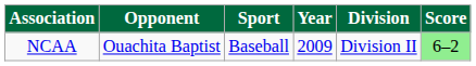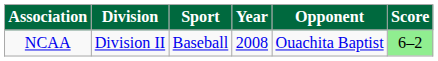columns swapped: Division <-> Opponent
NCAA | Year: 2009 -> 2008
